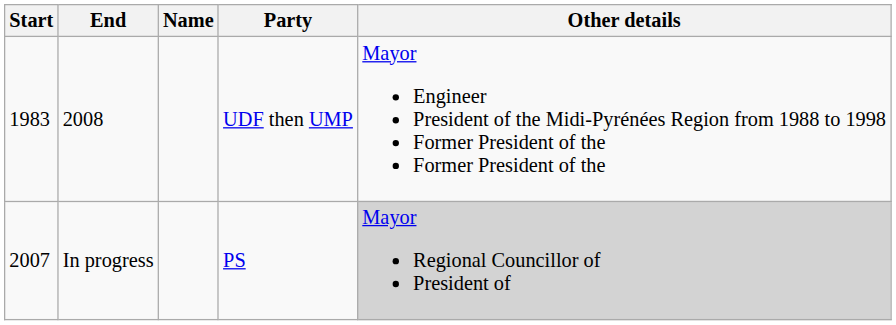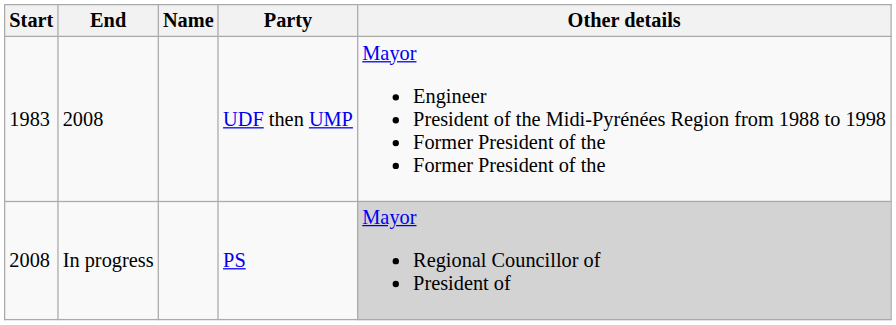In progress | Start: 2007 -> 2008
